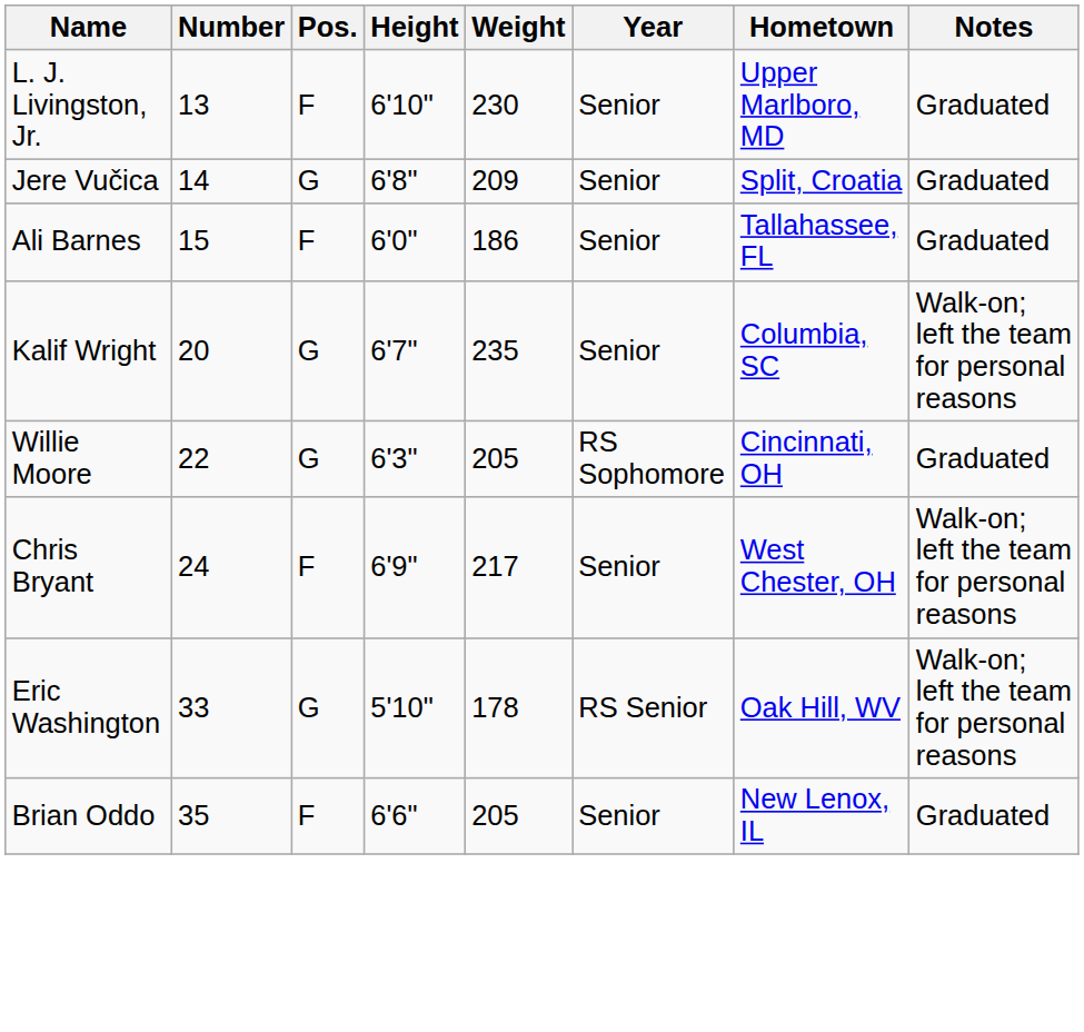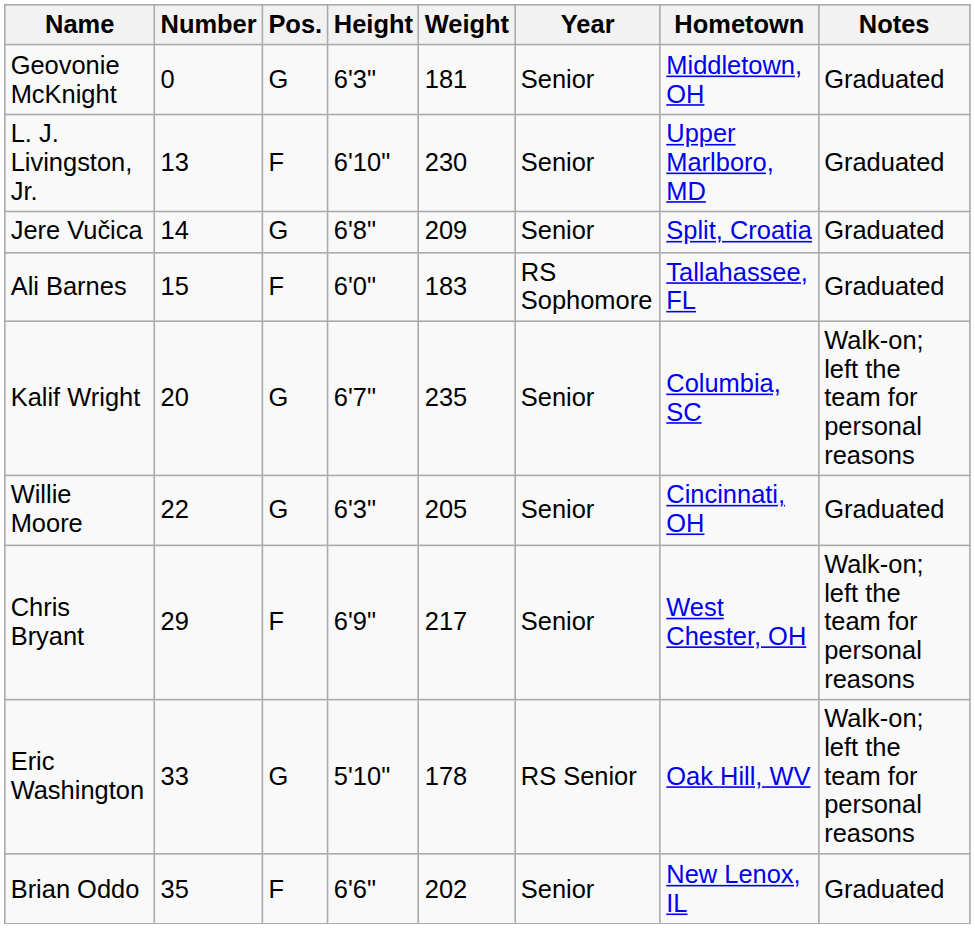+ row: Geovonie McKnight | 0 | G | 6'3" | 181 | Senior | Middletown, OH | Graduated
Ali Barnes | Weight: 186 -> 183
Ali Barnes | Year: Senior -> RS Sophomore
Willie Moore | Year: RS Sophomore -> Senior
Chris Bryant | Number: 24 -> 29
Brian Oddo | Weight: 205 -> 202
